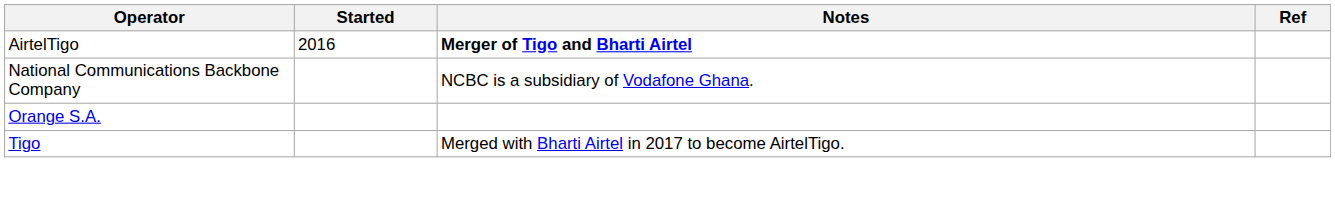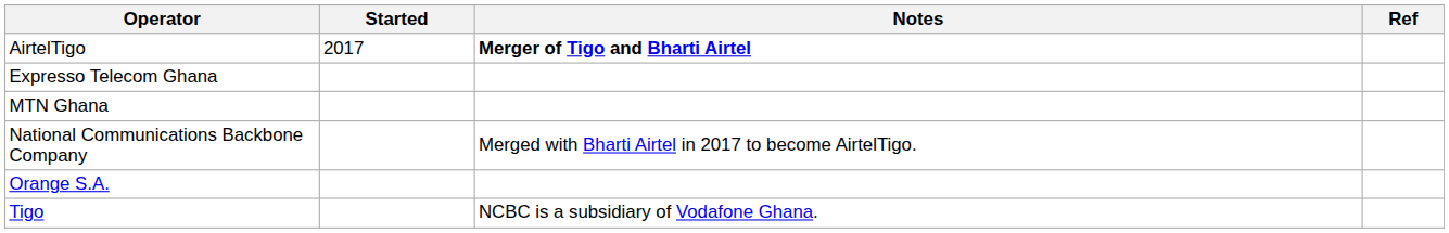AirtelTigo | Started: 2016 -> 2017
+ row: Expresso Telecom Ghana
+ row: MTN Ghana
National Communications Backbone Company | Notes: NCBC is a subsidiary of Vodafone Ghana. -> Merged with Bharti Airtel in 2017 to become AirtelTigo.
Tigo | Notes: Merged with Bharti Airtel in 2017 to become AirtelTigo. -> NCBC is a subsidiary of Vodafone Ghana.
